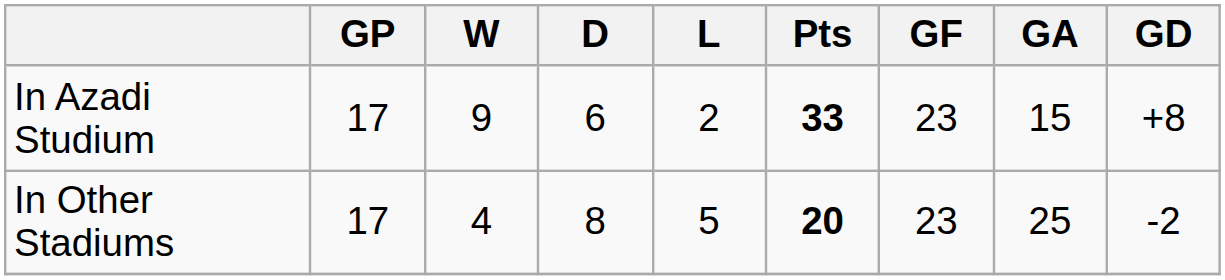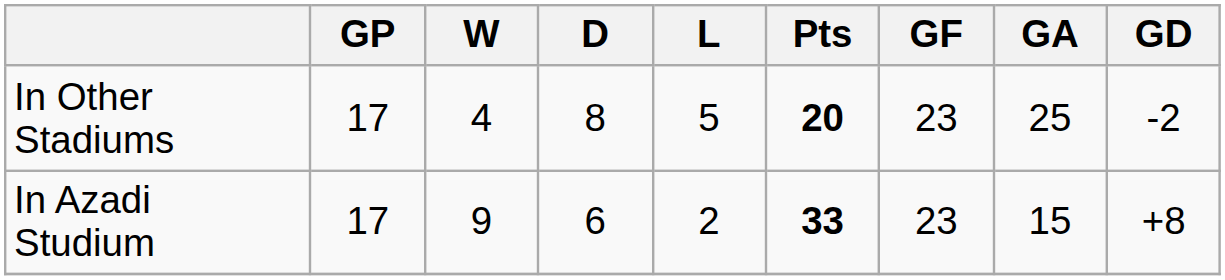rows swapped: In Azadi Studium <-> In Other Stadiums
